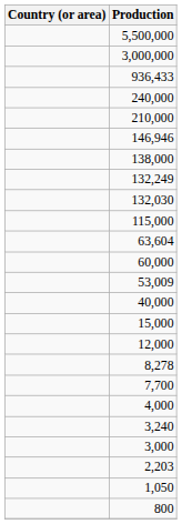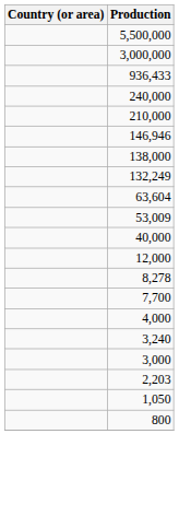- row: 132,030
- row: 115,000
- row: 60,000
- row: 15,000
